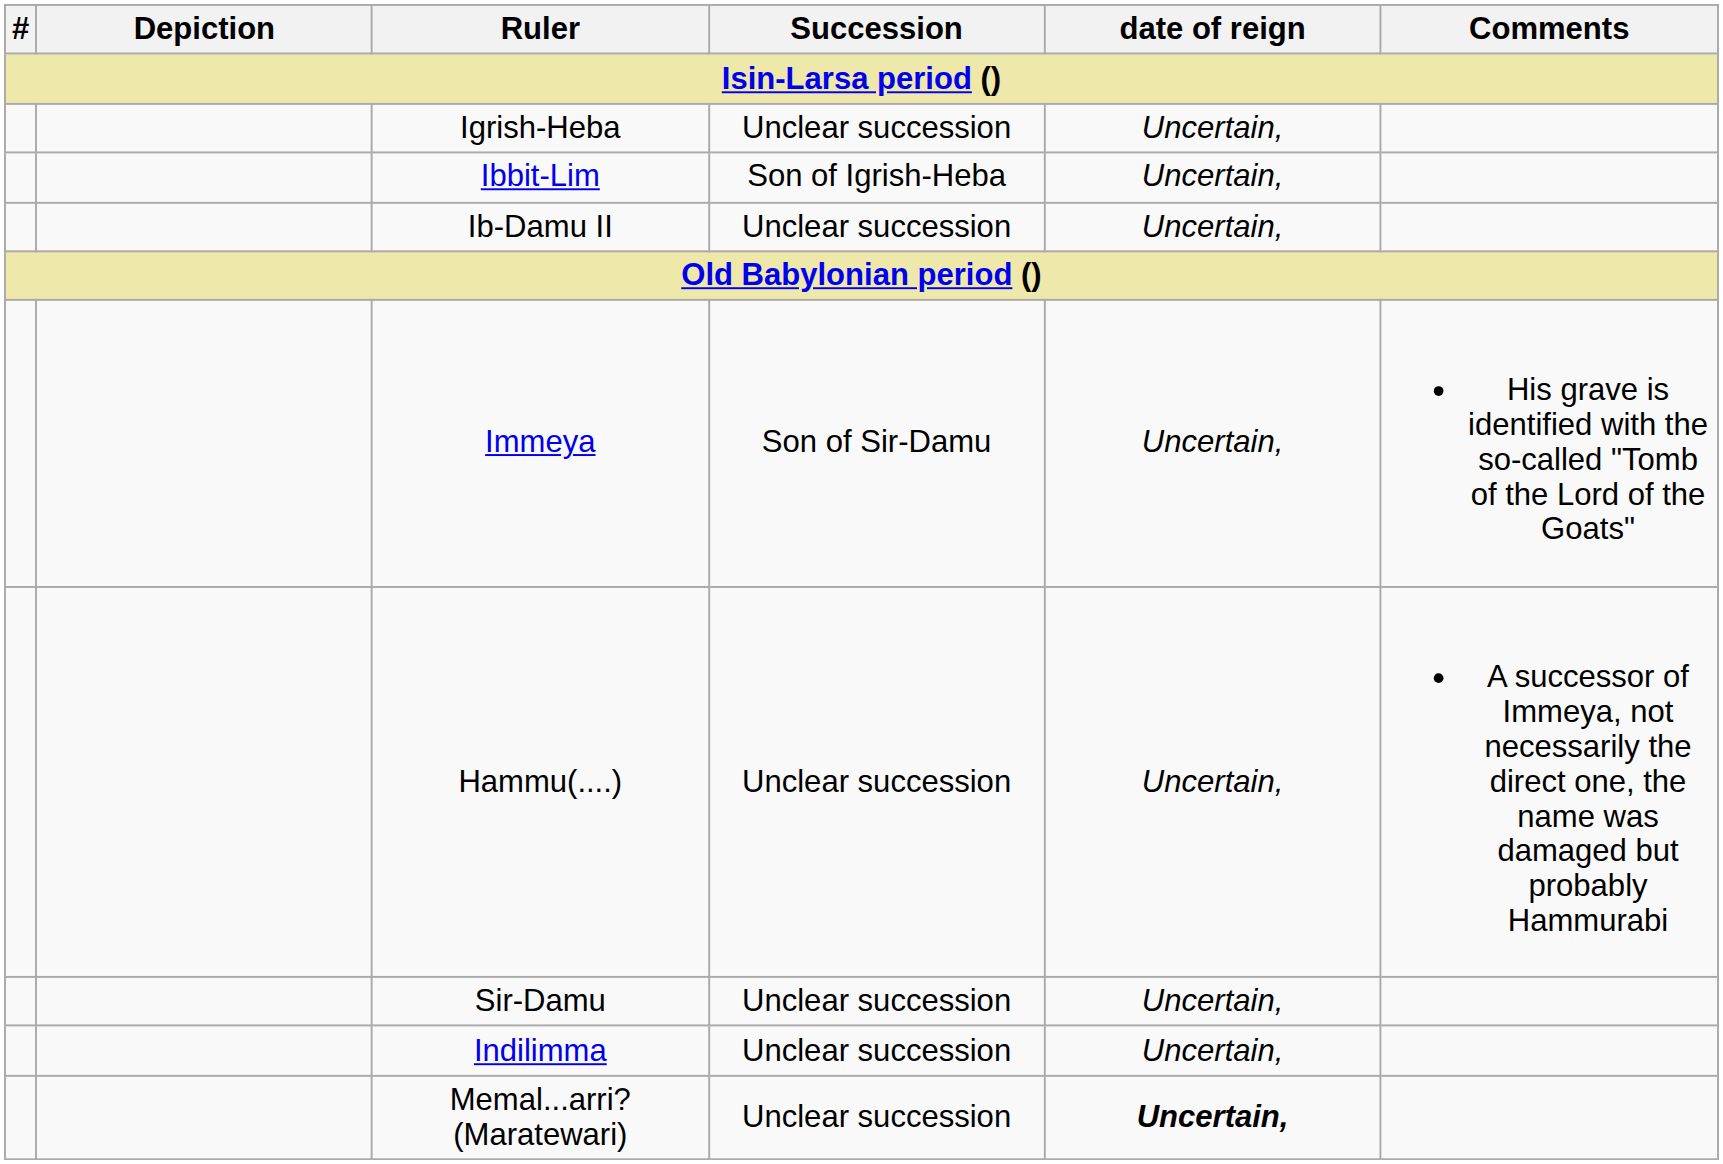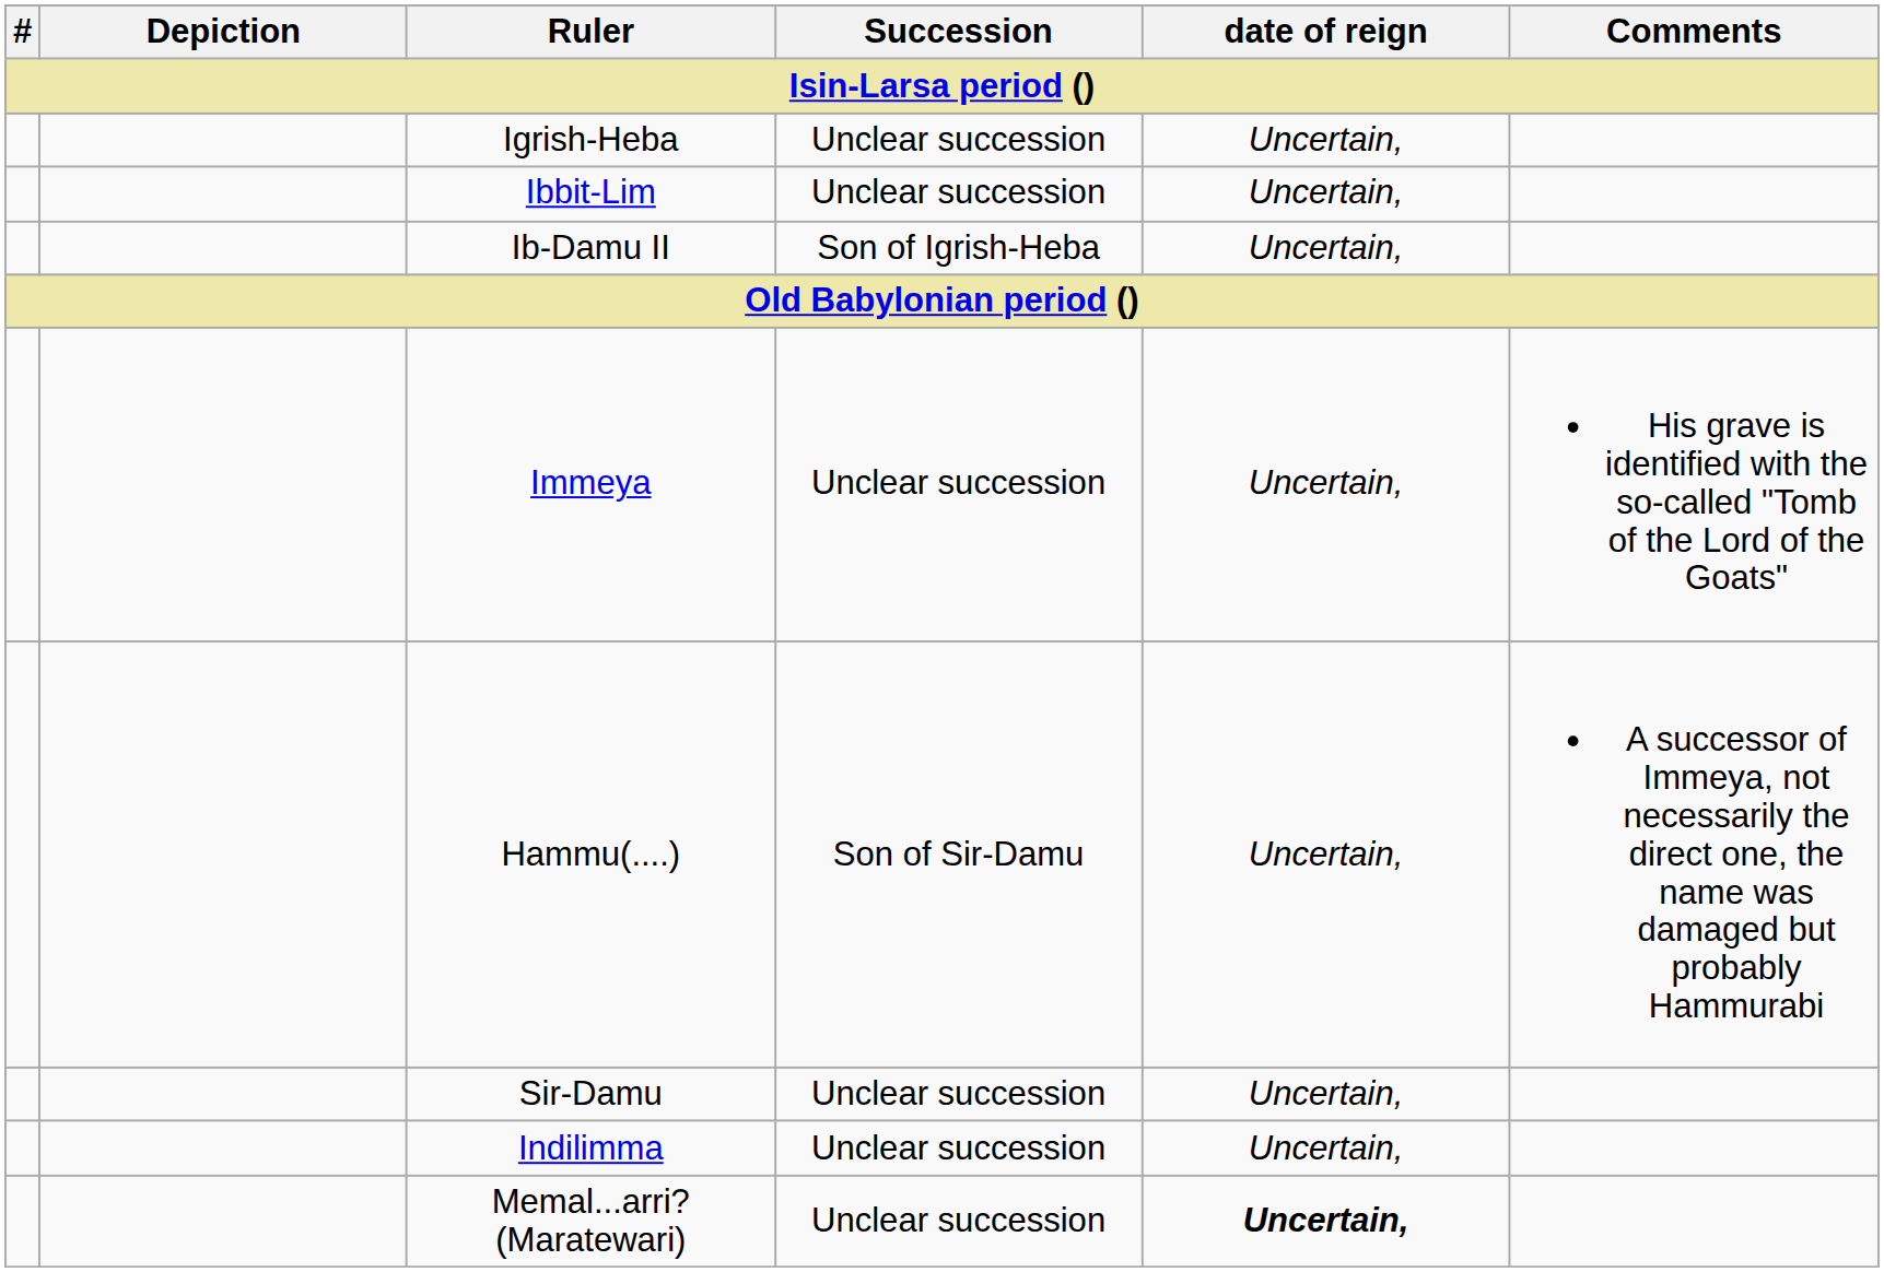Ibbit-Lim | Succession: Son of Igrish-Heba -> Unclear succession
Ib-Damu II | Succession: Unclear succession -> Son of Igrish-Heba
Immeya | Succession: Son of Sir-Damu -> Unclear succession
Hammu(....) | Succession: Unclear succession -> Son of Sir-Damu
